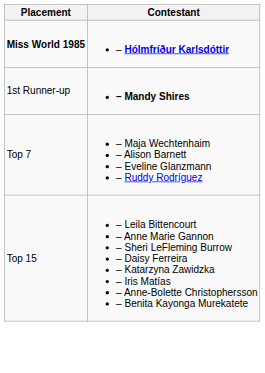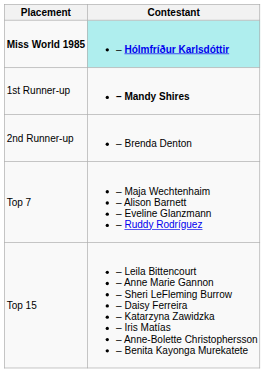Miss World 1985 | Contestant: no background -> paleturquoise background
+ row: 2nd Runner-up | – Brenda Denton
